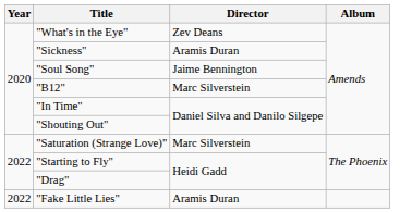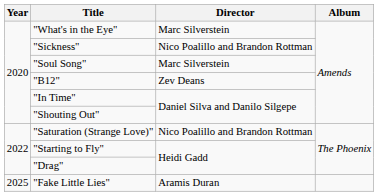"What's in the Eye" | Director: Zev Deans -> Marc Silverstein
"Sickness" | Director: Aramis Duran -> Nico Poalillo and Brandon Rottman
"Soul Song" | Director: Jaime Bennington -> Marc Silverstein
"B12" | Director: Marc Silverstein -> Zev Deans
"Saturation (Strange Love)" | Director: Marc Silverstein -> Nico Poalillo and Brandon Rottman
"Fake Little Lies" | Year: 2022 -> 2025
